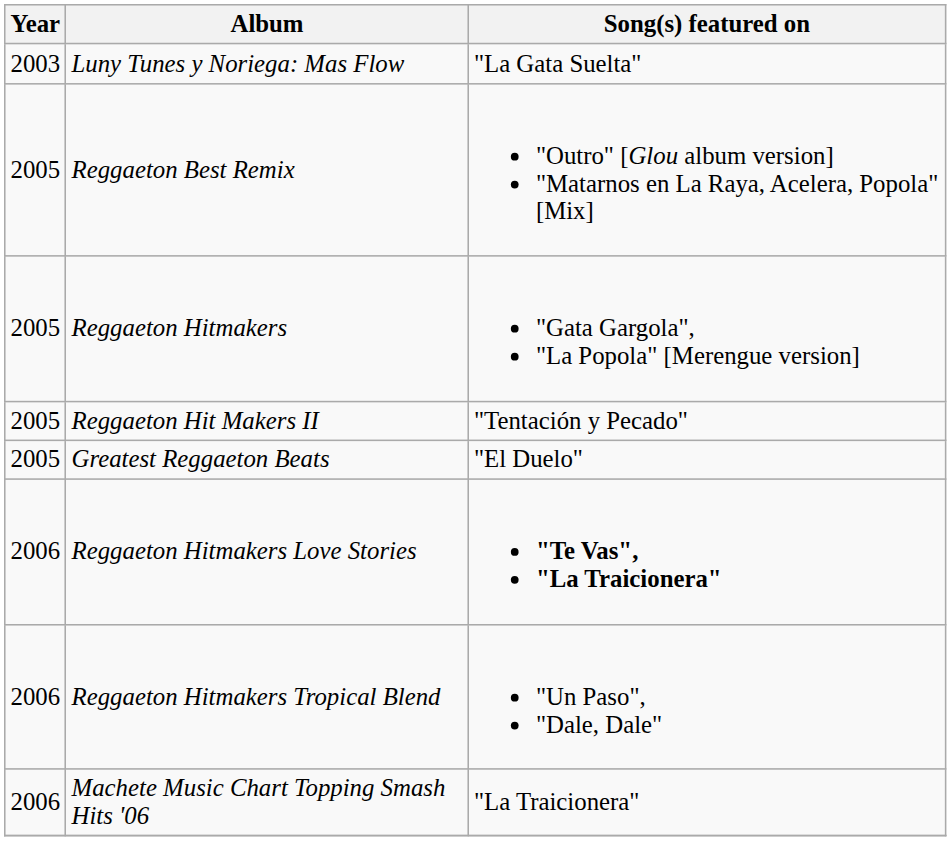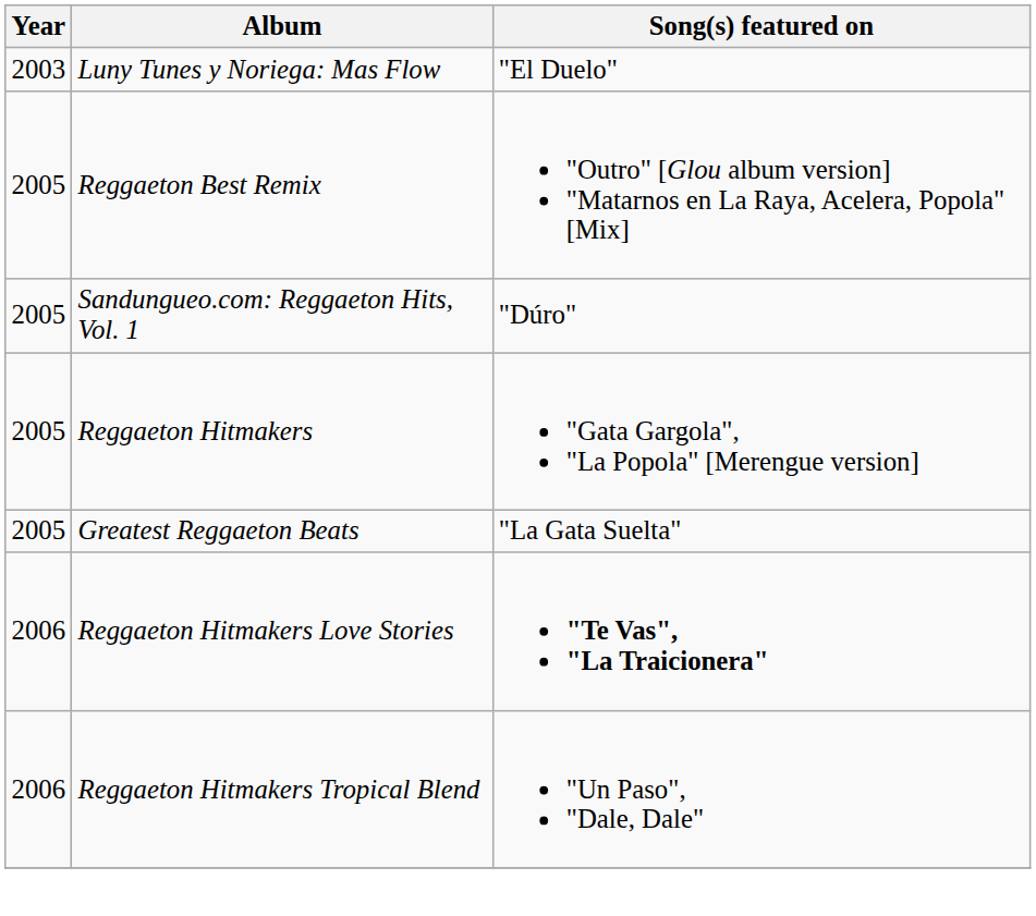Luny Tunes y Noriega: Mas Flow | Song(s) featured on: "La Gata Suelta" -> "El Duelo"
+ row: 2005 | Sandungueo.com: Reggaeton Hits, Vol. 1 | "Dúro"
- row: 2005 | Reggaeton Hit Makers II | "Tentación y Pecado"
Greatest Reggaeton Beats | Song(s) featured on: "El Duelo" -> "La Gata Suelta"
- row: 2006 | Machete Music Chart Topping Smash Hits '06 | "La Traicionera"
